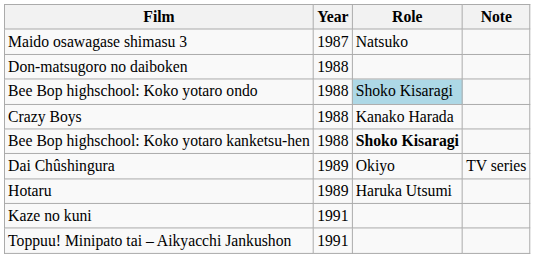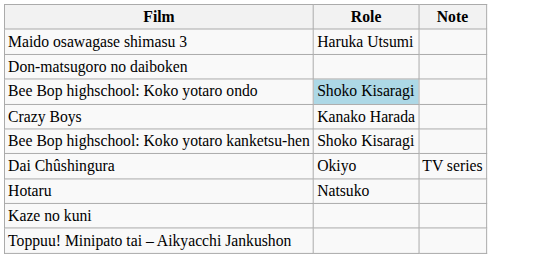- column: Year | 1987 | 1988 | 1988 | 1988 | 1988 | 1989 | 1989 | 1991 | 1991
Maido osawagase shimasu 3 | Role: Natsuko -> Haruka Utsumi
Bee Bop highschool: Koko yotaro kanketsu-hen | Role: bold -> normal
Hotaru | Role: Haruka Utsumi -> Natsuko
